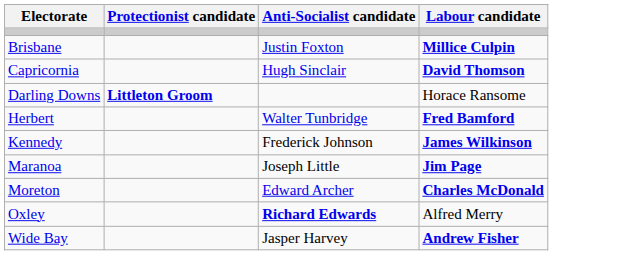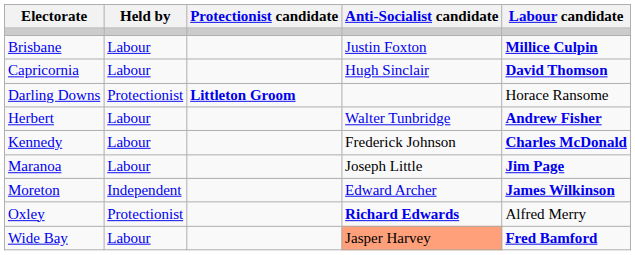+ column: Held by | Labour | Labour | Protectionist | Labour | Labour | Labour | Independent | Protectionist | Labour
Herbert | Labour candidate: Fred Bamford -> Andrew Fisher
Kennedy | Labour candidate: James Wilkinson -> Charles McDonald
Moreton | Labour candidate: Charles McDonald -> James Wilkinson
Wide Bay | Anti-Socialist candidate: no background -> lightsalmon background
Wide Bay | Labour candidate: Andrew Fisher -> Fred Bamford
